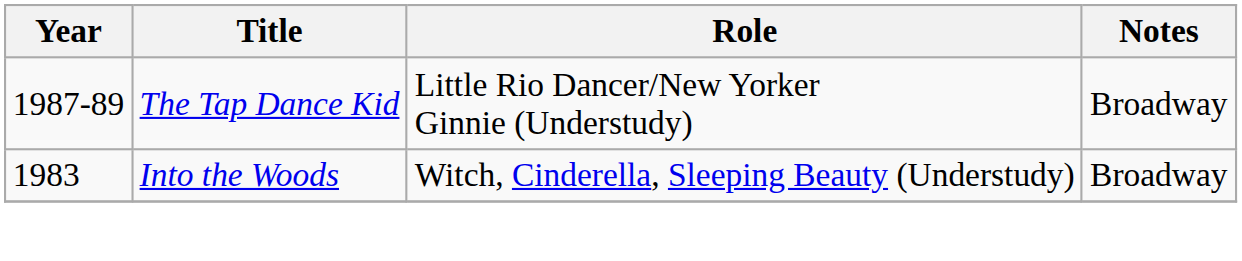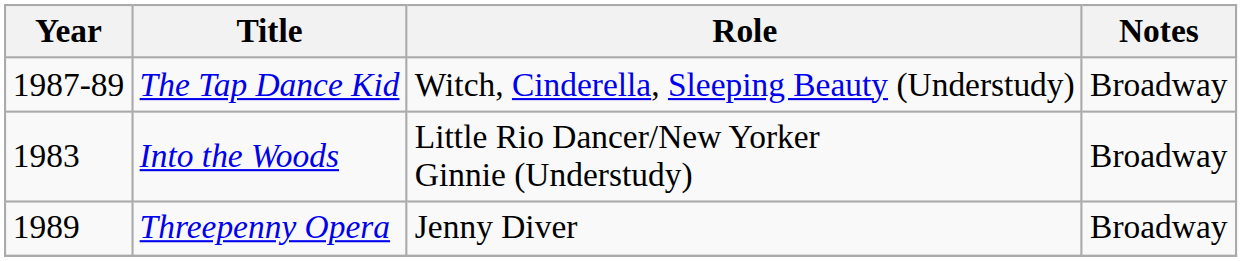The Tap Dance Kid | Role: Little Rio Dancer/New Yorker Ginnie (Understudy) -> Witch, Cinderella, Sleeping Beauty (Understudy)
Into the Woods | Role: Witch, Cinderella, Sleeping Beauty (Understudy) -> Little Rio Dancer/New Yorker Ginnie (Understudy)
+ row: 1989 | Threepenny Opera | Jenny Diver | Broadway
